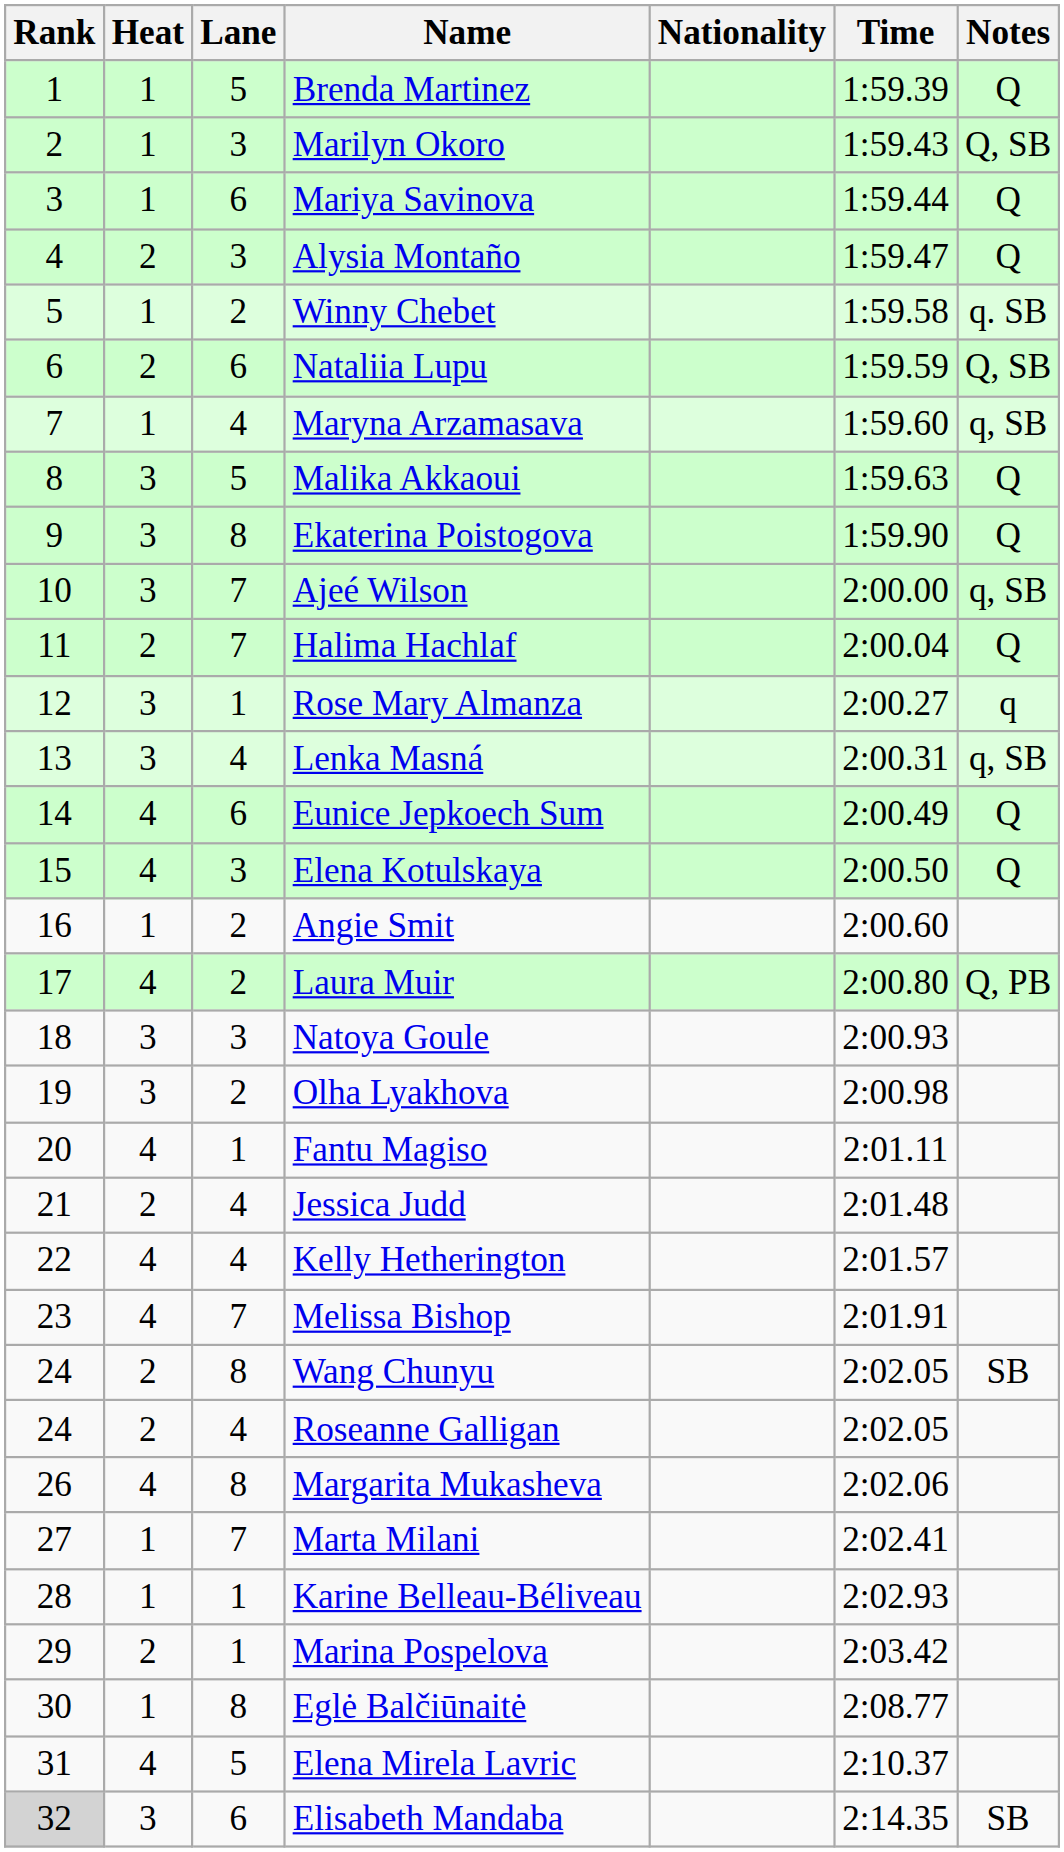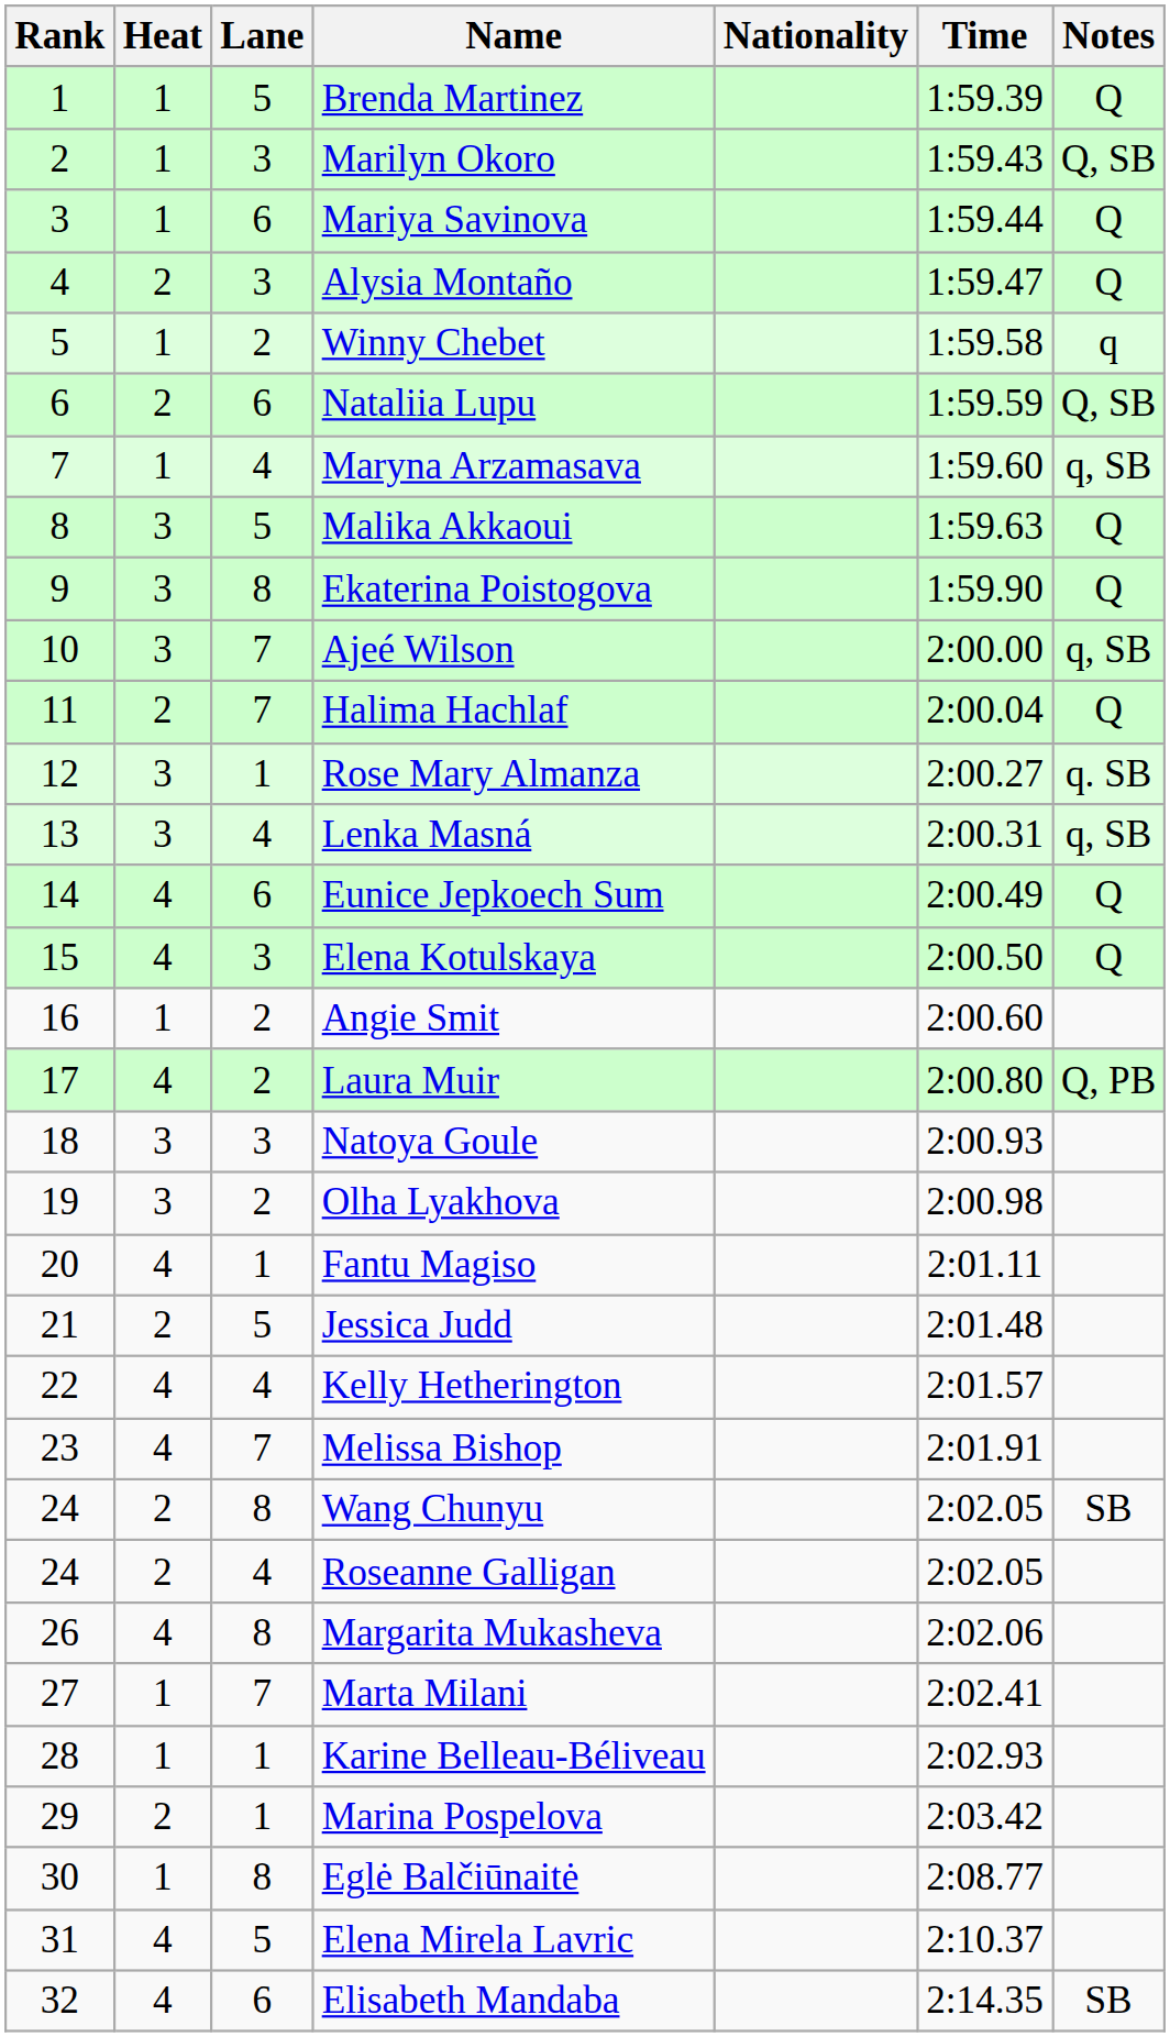Winny Chebet | Notes: q. SB -> q
Rose Mary Almanza | Notes: q -> q. SB
Jessica Judd | Lane: 4 -> 5
Elisabeth Mandaba | Rank: lightgrey background -> no background
Elisabeth Mandaba | Heat: 3 -> 4
